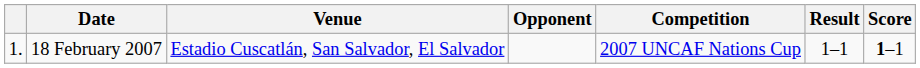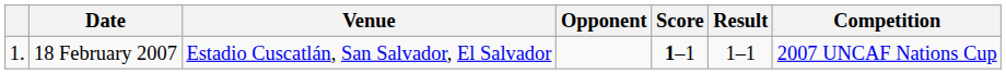columns swapped: Score <-> Competition
